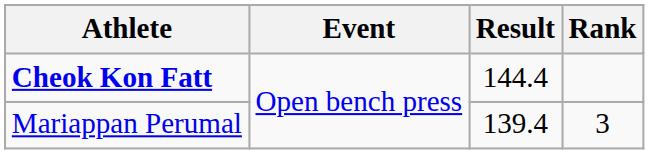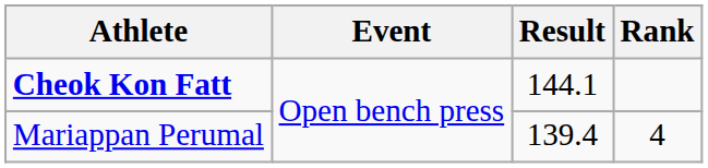Cheok Kon Fatt | Result: 144.4 -> 144.1
Mariappan Perumal | Rank: 3 -> 4
